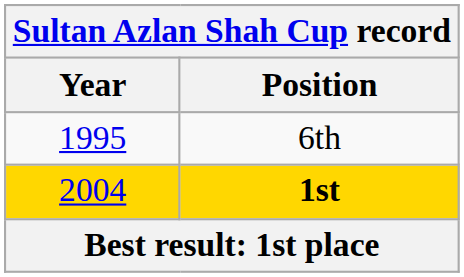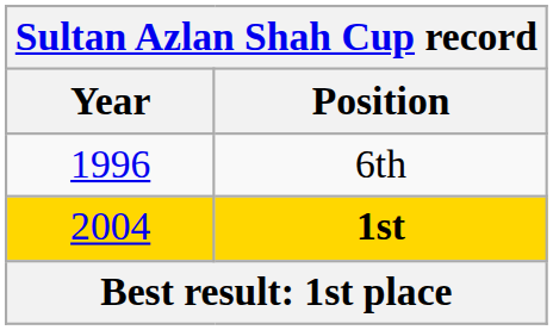6th | Year: 1995 -> 1996
